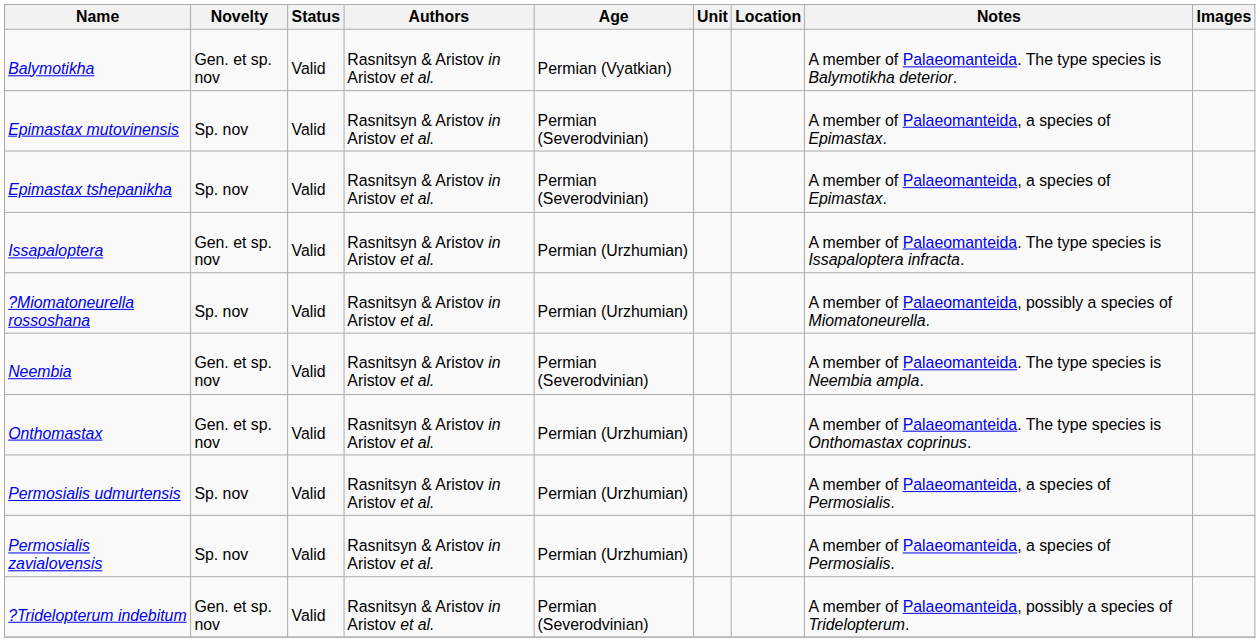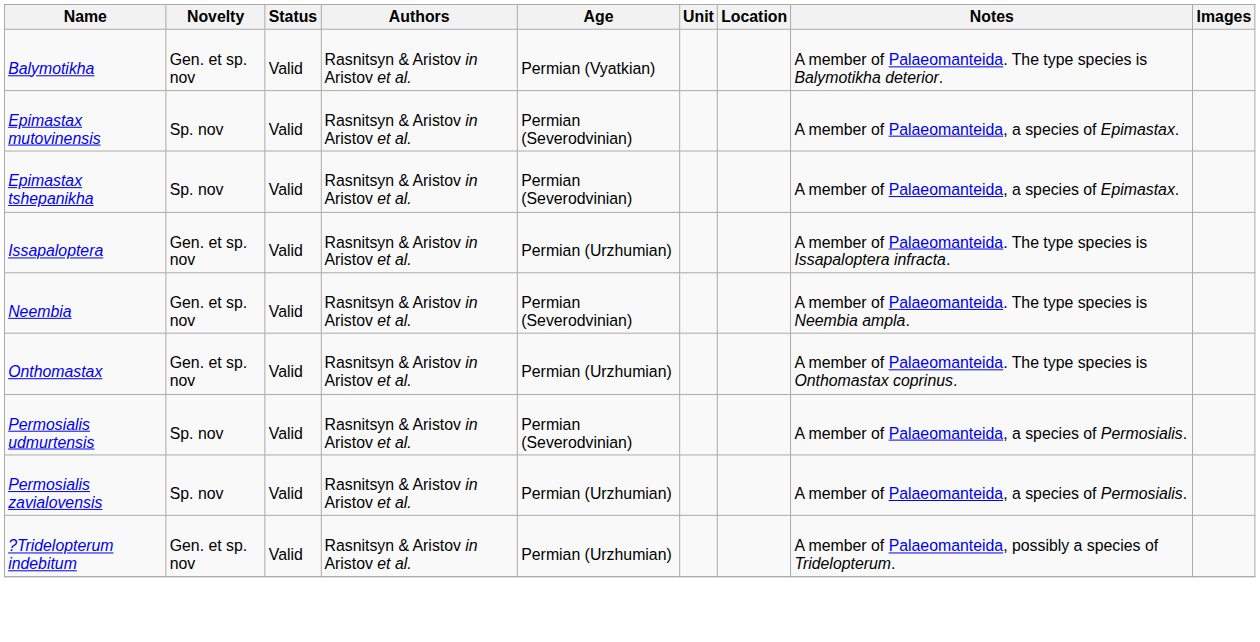- row: ?Miomatoneurella rossoshana | Sp. nov | Valid | Rasnitsyn & Aristov in Aristov et al. | Permian (Urzhumian) | A member of Palaeomanteida, possibly a species of Miomatoneurella.
Permosialis udmurtensis | Age: Permian (Urzhumian) -> Permian (Severodvinian)
?Tridelopterum indebitum | Age: Permian (Severodvinian) -> Permian (Urzhumian)
